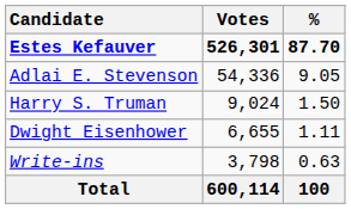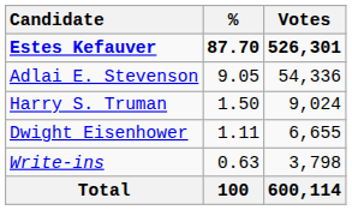columns swapped: Votes <-> %
